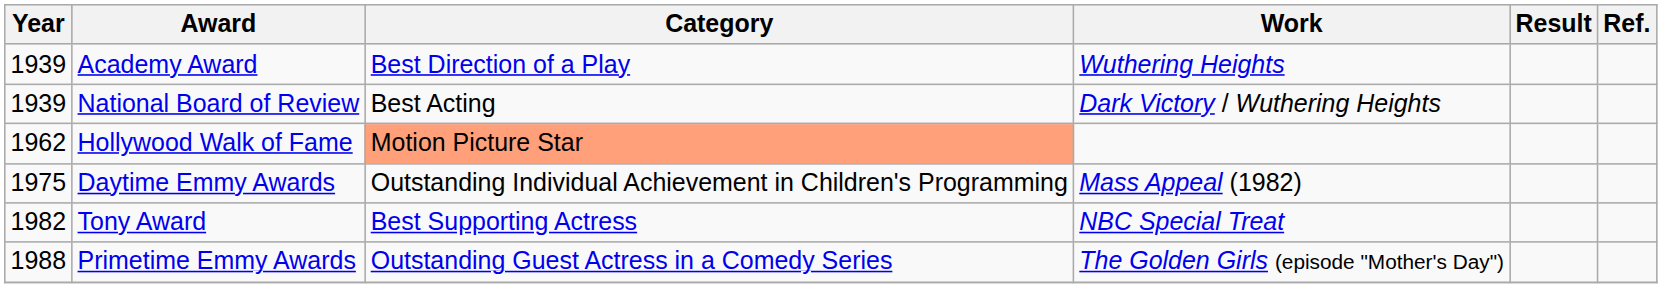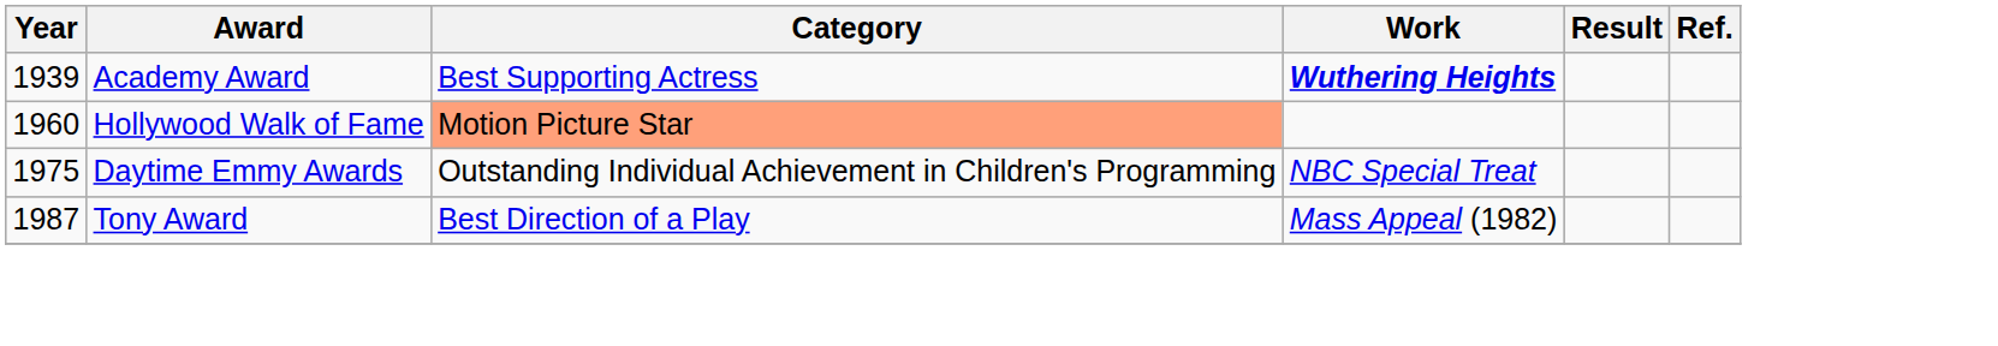Academy Award | Category: Best Direction of a Play -> Best Supporting Actress
Academy Award | Work: normal -> bold
- row: 1939 | National Board of Review | Best Acting | Dark Victory / Wuthering Heights
Hollywood Walk of Fame | Year: 1962 -> 1960
Daytime Emmy Awards | Work: Mass Appeal (1982) -> NBC Special Treat
Tony Award | Year: 1982 -> 1987
Tony Award | Category: Best Supporting Actress -> Best Direction of a Play
Tony Award | Work: NBC Special Treat -> Mass Appeal (1982)
- row: 1988 | Primetime Emmy Awards | Outstanding Guest Actress in a Comedy Series | The Golden Girls (episode "Mother's Day")
